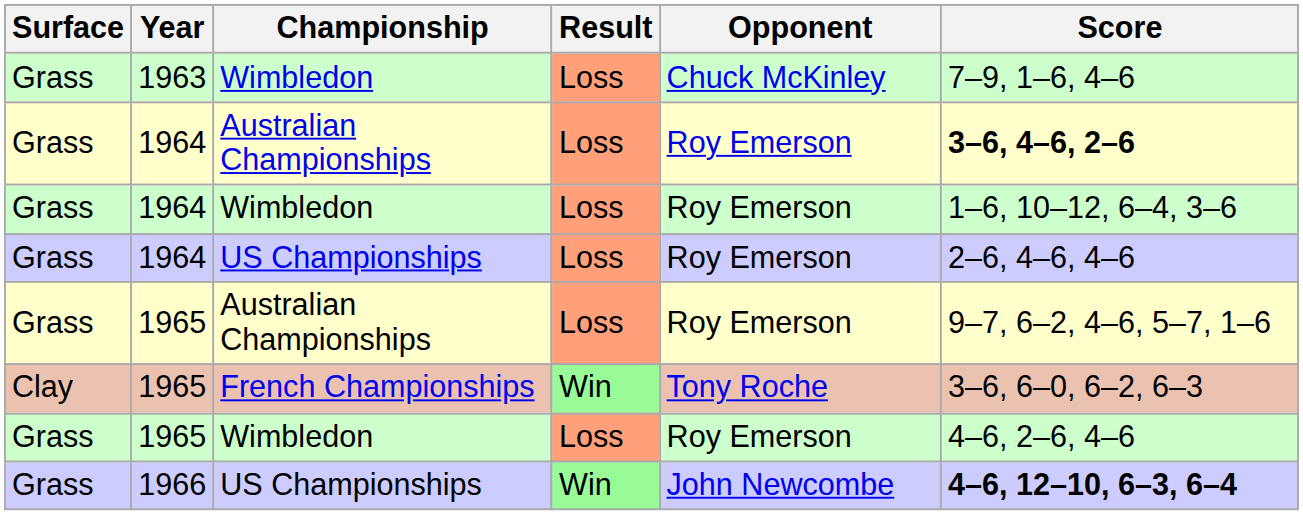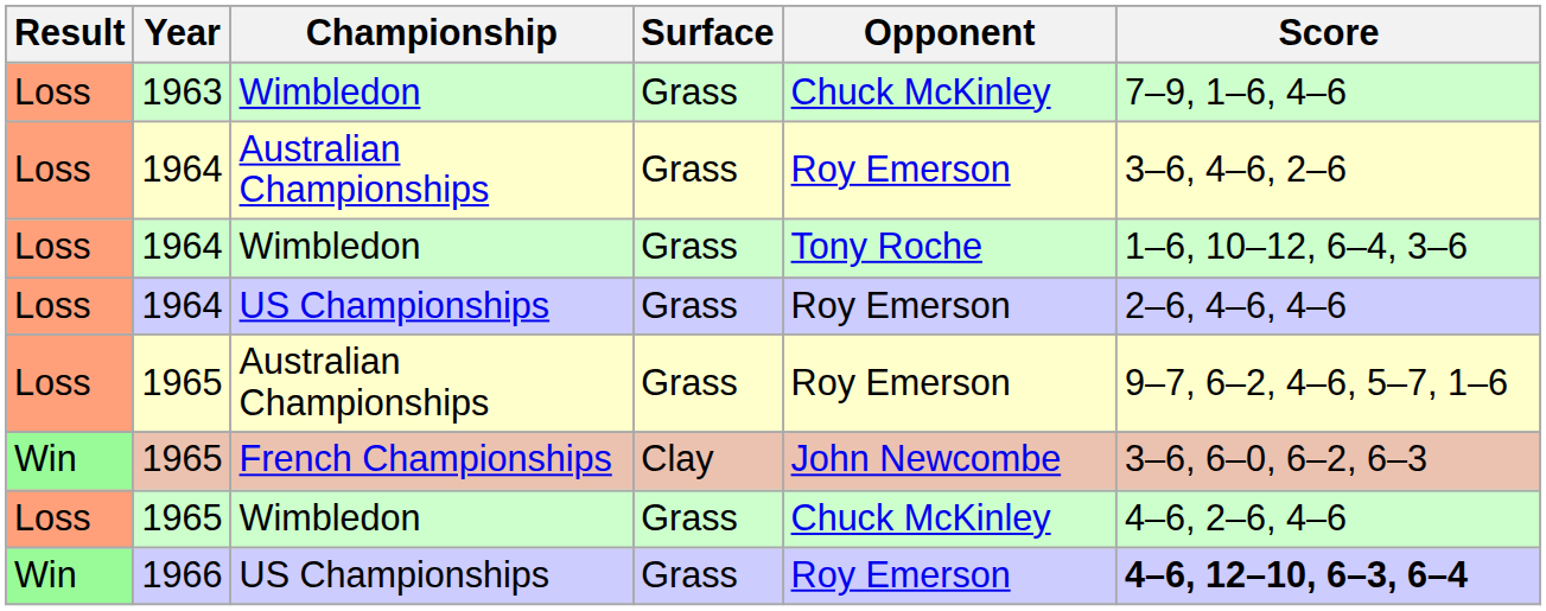columns swapped: Result <-> Surface
1964 / Australian Championships | Score: bold -> normal
1964 / Wimbledon | Opponent: Roy Emerson -> Tony Roche
1965 / French Championships | Opponent: Tony Roche -> John Newcombe
1965 / Wimbledon | Opponent: Roy Emerson -> Chuck McKinley
1966 | Opponent: John Newcombe -> Roy Emerson
